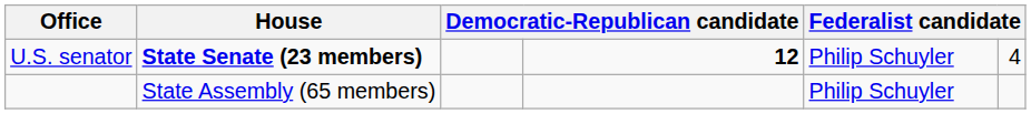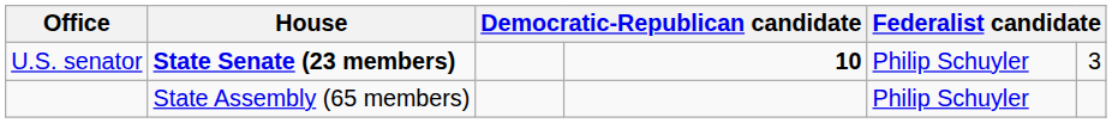U.S. senator | column 4: 12 -> 10
U.S. senator | column 6: 4 -> 3
